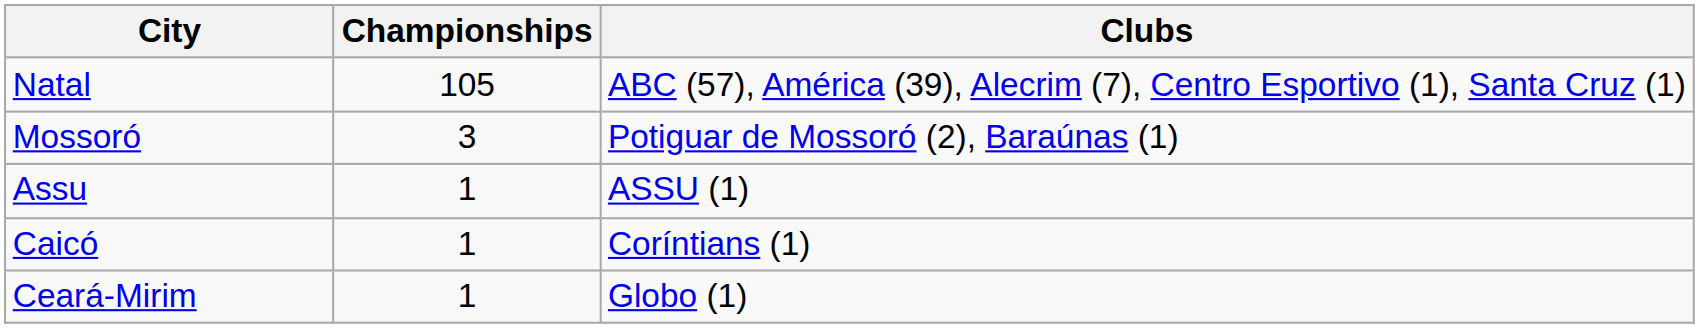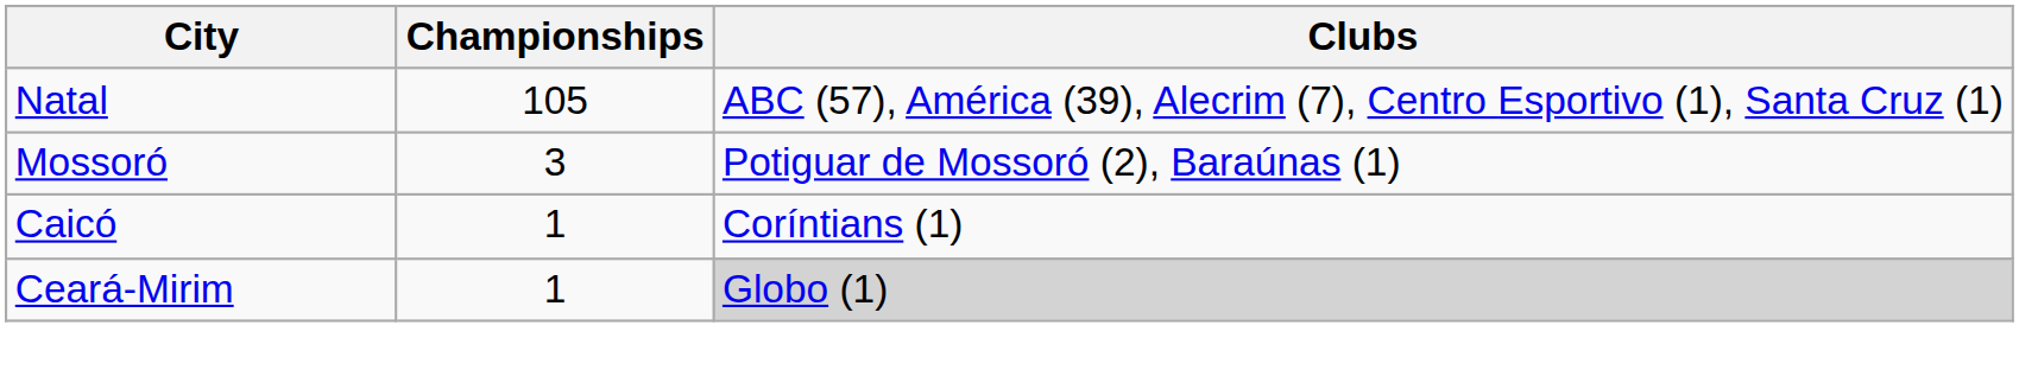- row: Assu | 1 | ASSU (1)
Ceará-Mirim | Clubs: no background -> lightgrey background
